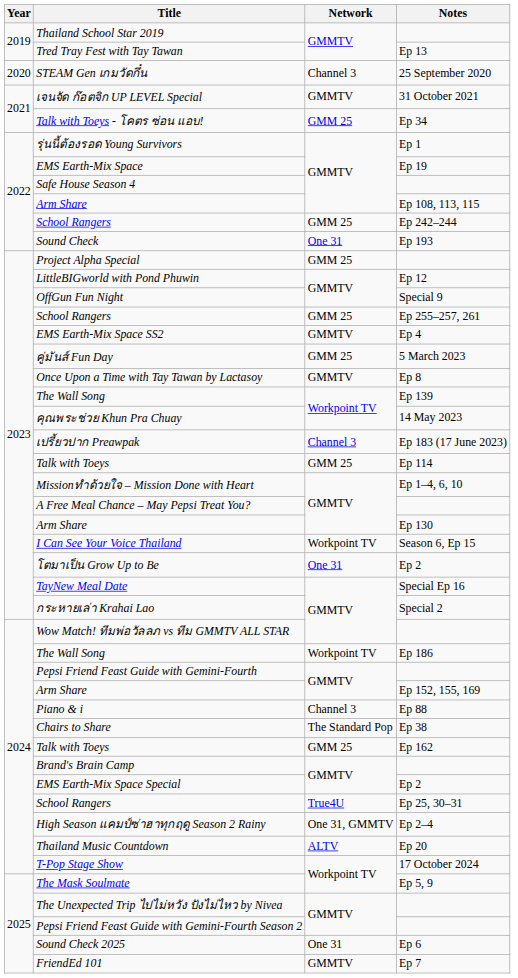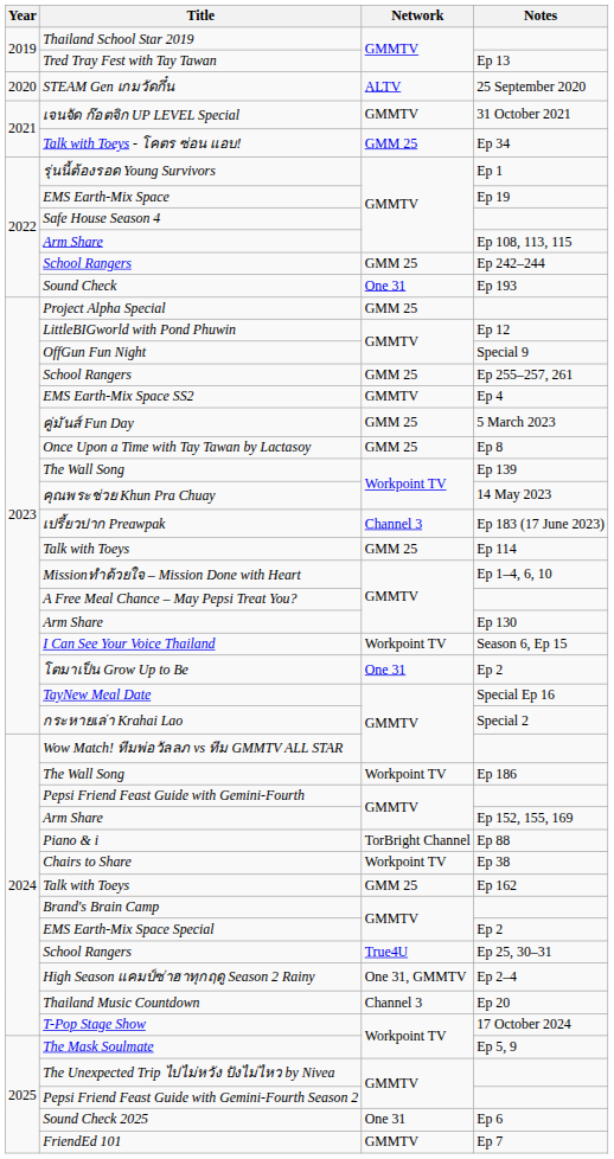STEAM Gen เกมวัดกึ๋น | Network: Channel 3 -> ALTV
Once Upon a Time with Tay Tawan by Lactasoy | Network: GMMTV -> GMM 25
Piano & i | Network: Channel 3 -> TorBright Channel
Chairs to Share | Network: The Standard Pop -> Workpoint TV
Thailand Music Countdown | Network: ALTV -> Channel 3
